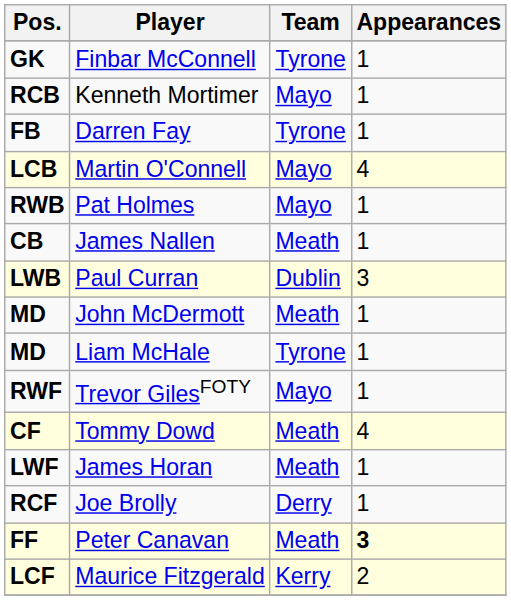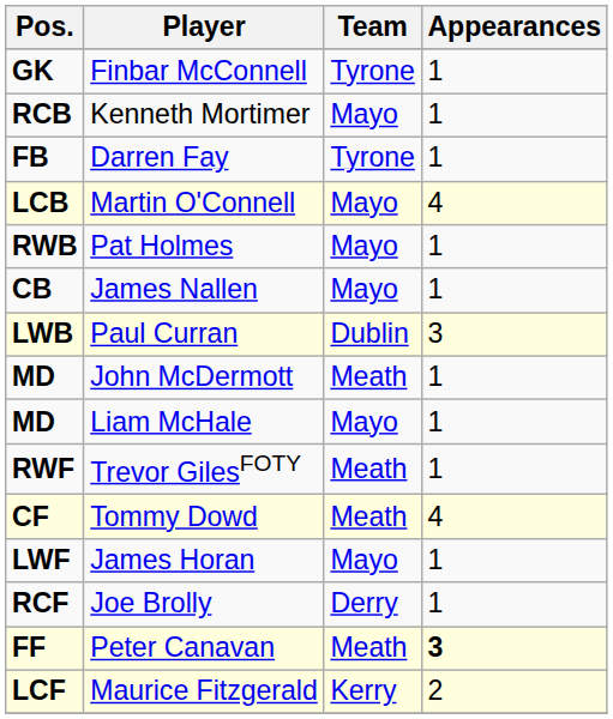James Nallen | Team: Meath -> Mayo
Liam McHale | Team: Tyrone -> Mayo
Trevor GilesFOTY | Team: Mayo -> Meath
James Horan | Team: Meath -> Mayo
